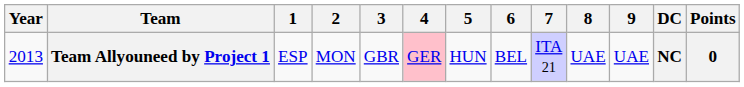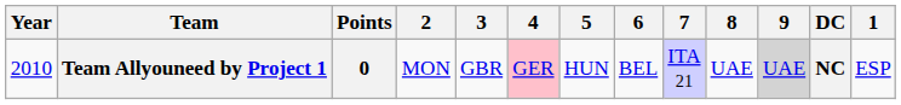columns swapped: 1 <-> Points
Team Allyouneed by Project 1 | Year: 2013 -> 2010
Team Allyouneed by Project 1 | 9: no background -> lightgrey background
